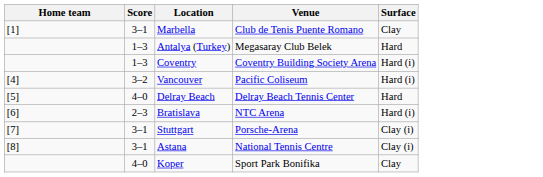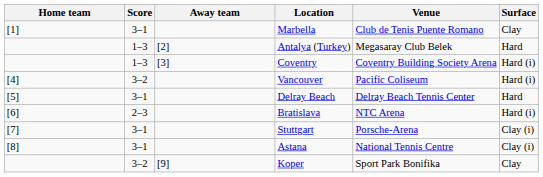+ column: Away team | [2] | [3] | [9]
Delray Beach | Score: 4–0 -> 3–1
Koper | Score: 4–0 -> 3–2
